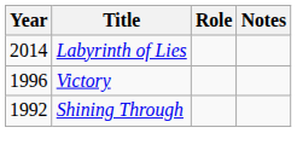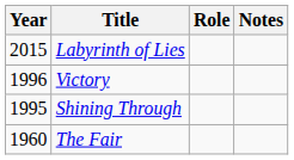Labyrinth of Lies | Year: 2014 -> 2015
Shining Through | Year: 1992 -> 1995
+ row: 1960 | The Fair
